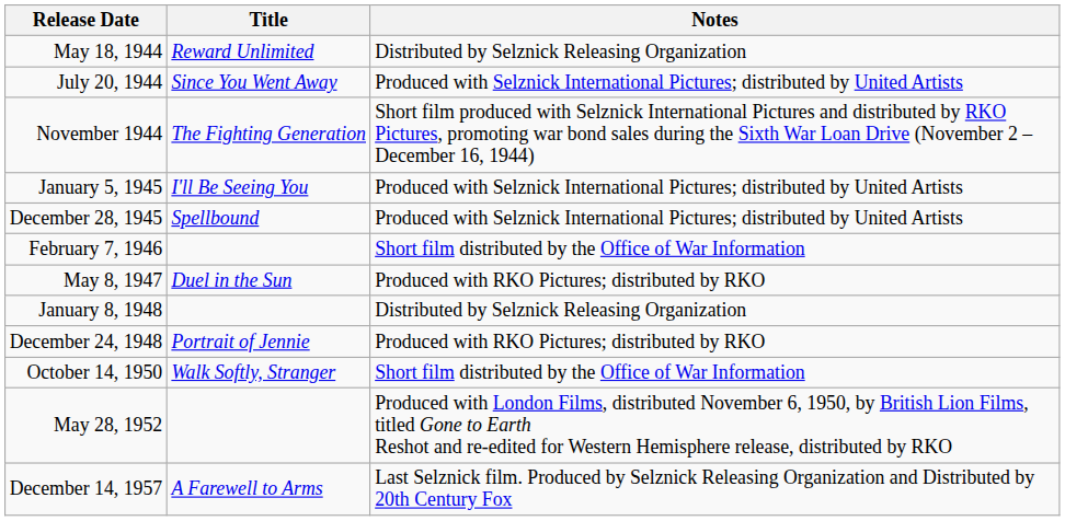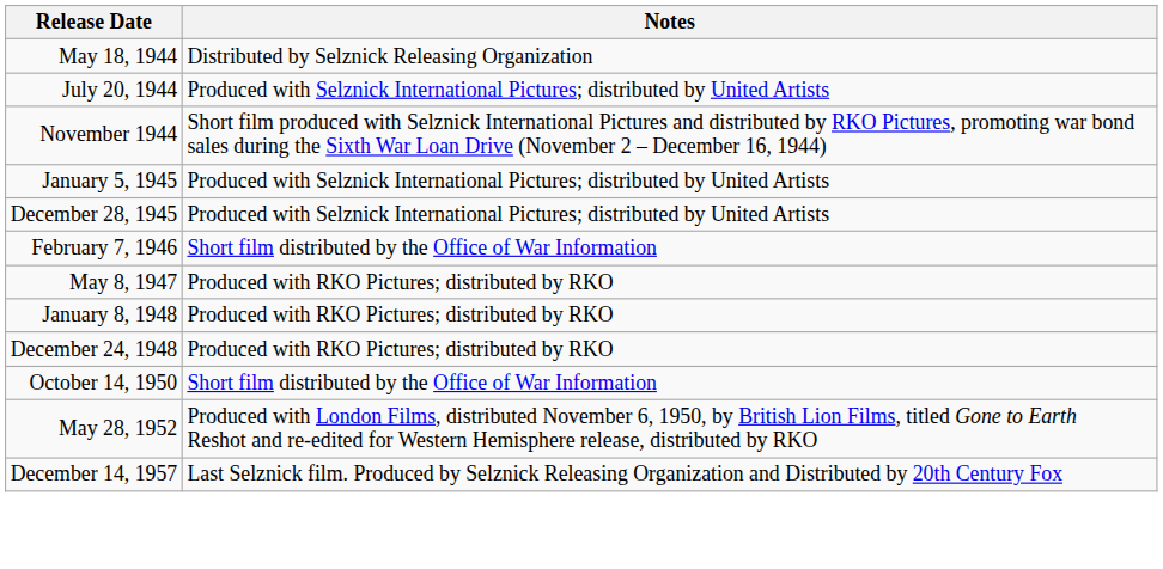- column: Title | Reward Unlimited | Since You Went Away | The Fighting Generation | I'll Be Seeing You | Spellbound | Duel in the Sun | Portrait of Jennie | Walk Softly, Stranger | A Farewell to Arms
January 8, 1948 | Notes: Distributed by Selznick Releasing Organization -> Produced with RKO Pictures; distributed by RKO
